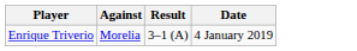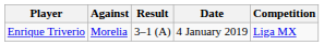+ column: Competition | Liga MX
